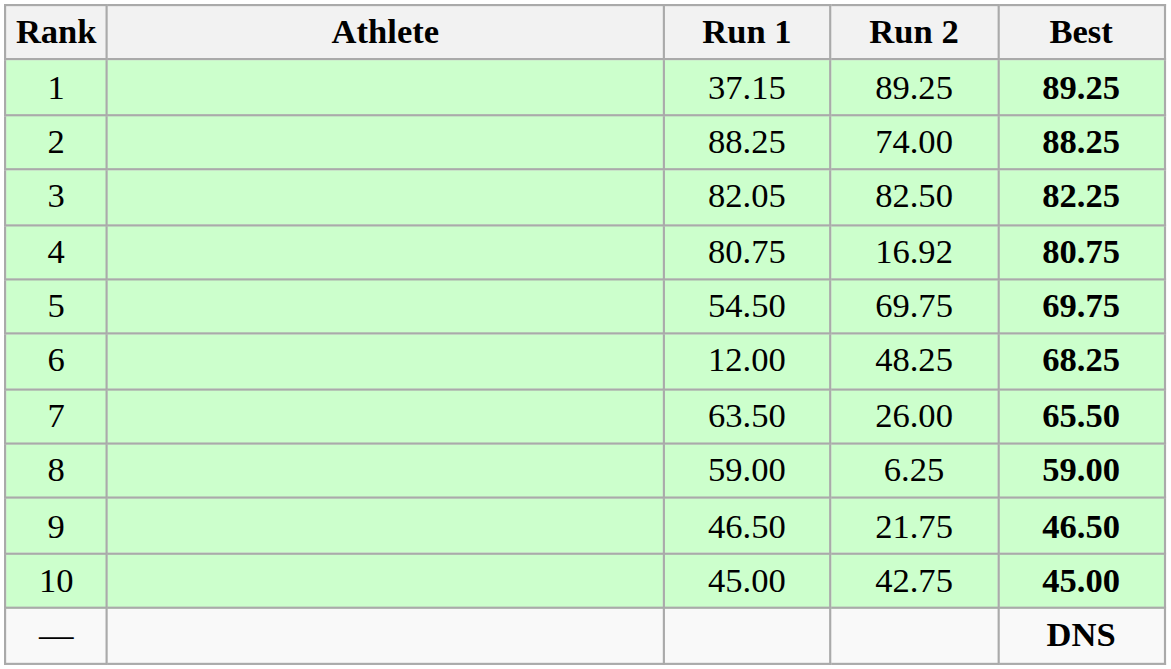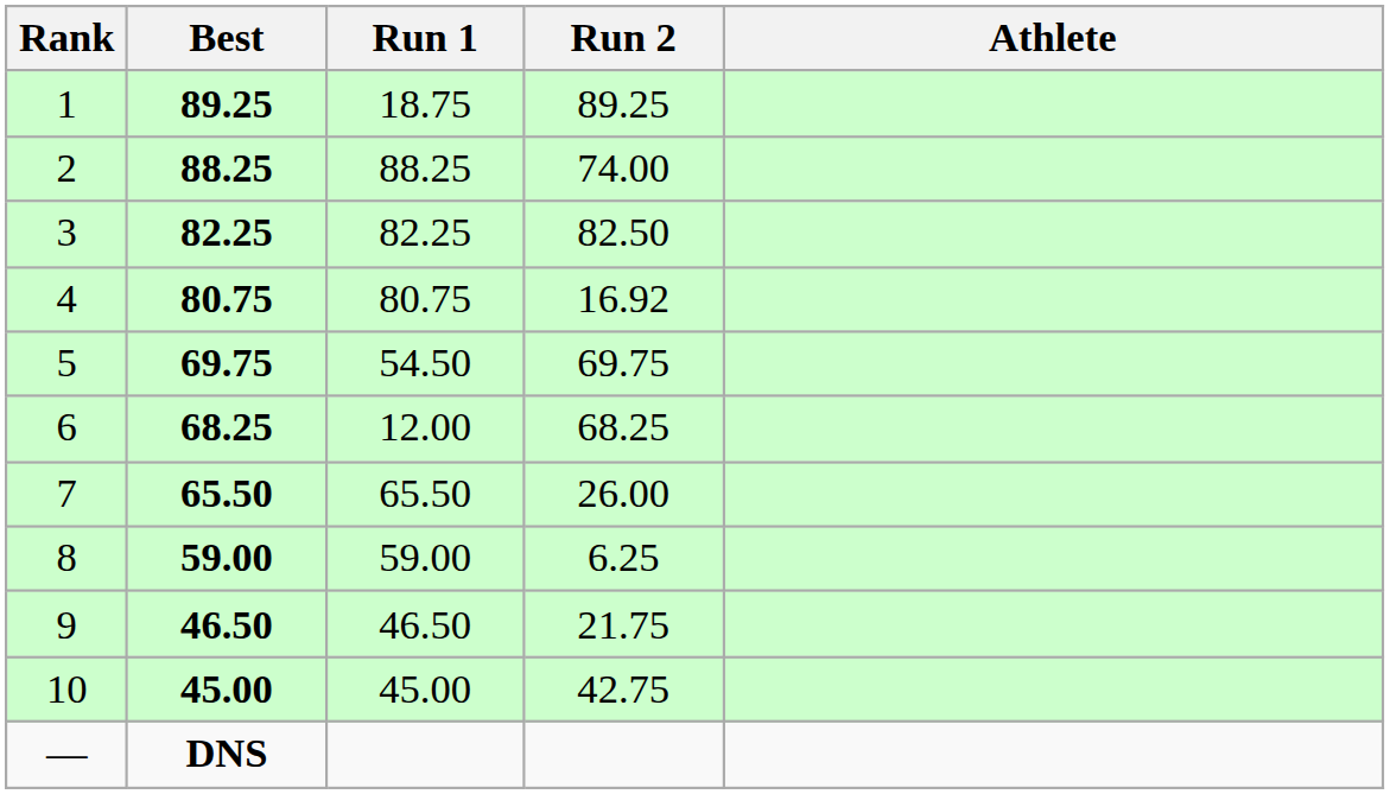columns swapped: Athlete <-> Best
1 | Run 1: 37.15 -> 18.75
3 | Run 1: 82.05 -> 82.25
6 | Run 2: 48.25 -> 68.25
7 | Run 1: 63.50 -> 65.50
